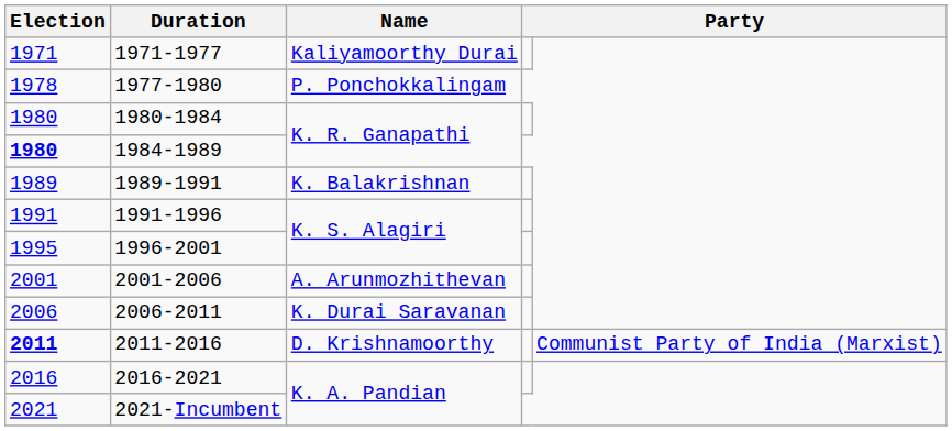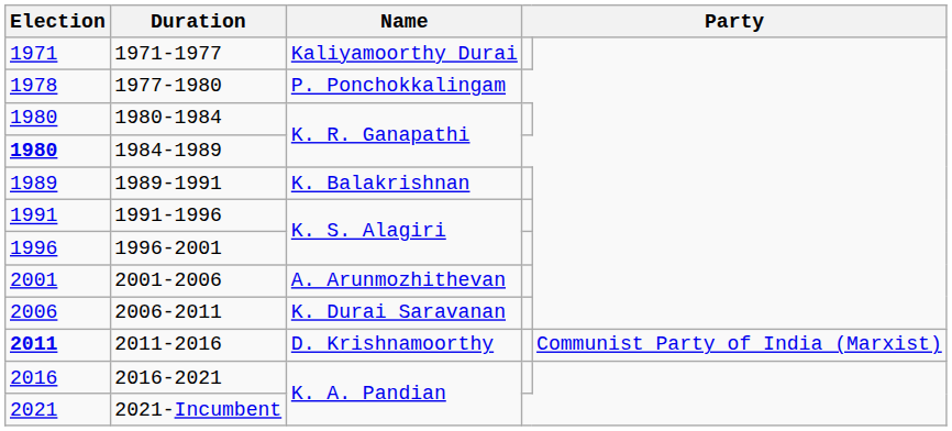1996-2001 | Election: 1995 -> 1996
